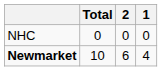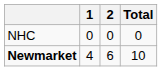columns swapped: 1 <-> Total
